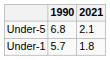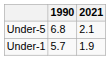Under-1 | 2021: 1.8 -> 1.9
